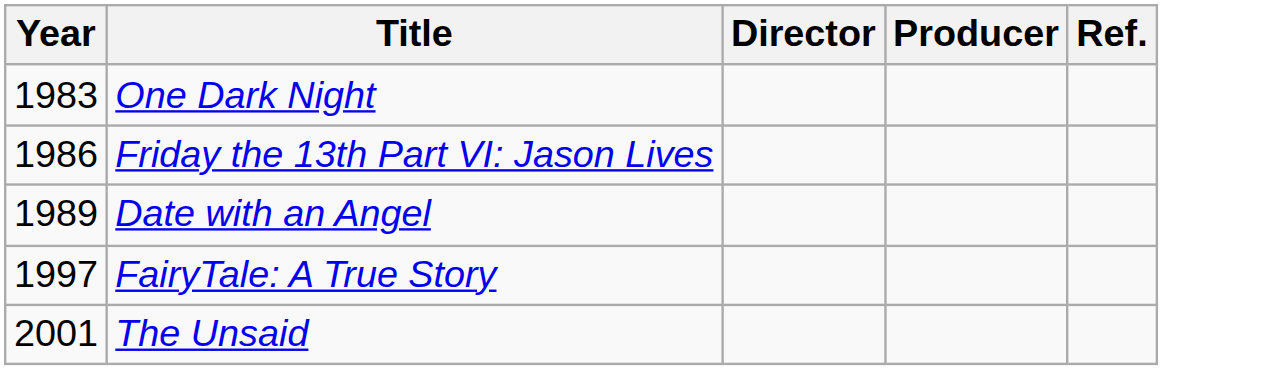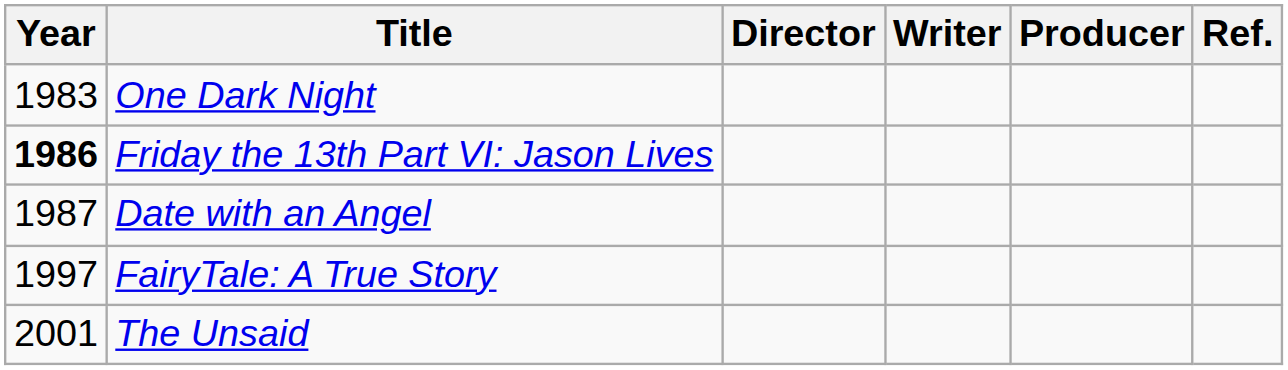+ column: Writer
Friday the 13th Part VI: Jason Lives | Year: normal -> bold
Date with an Angel | Year: 1989 -> 1987
